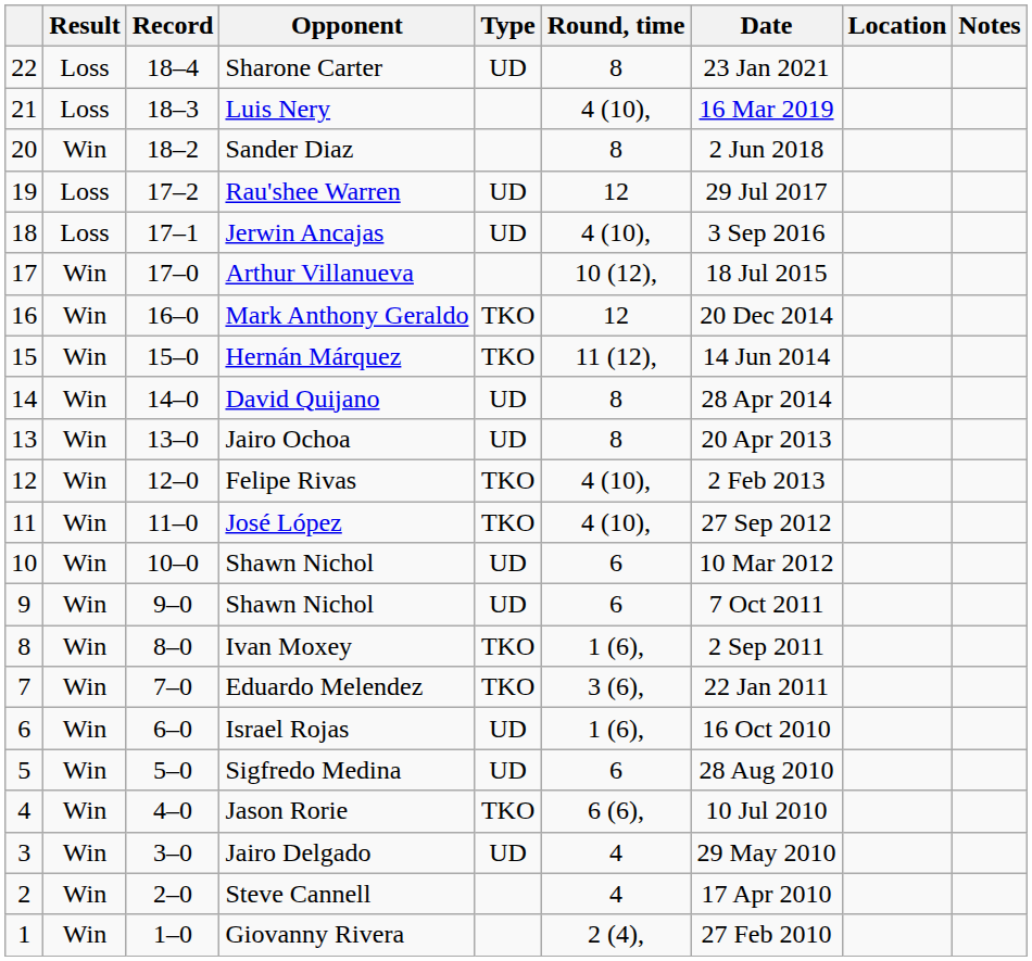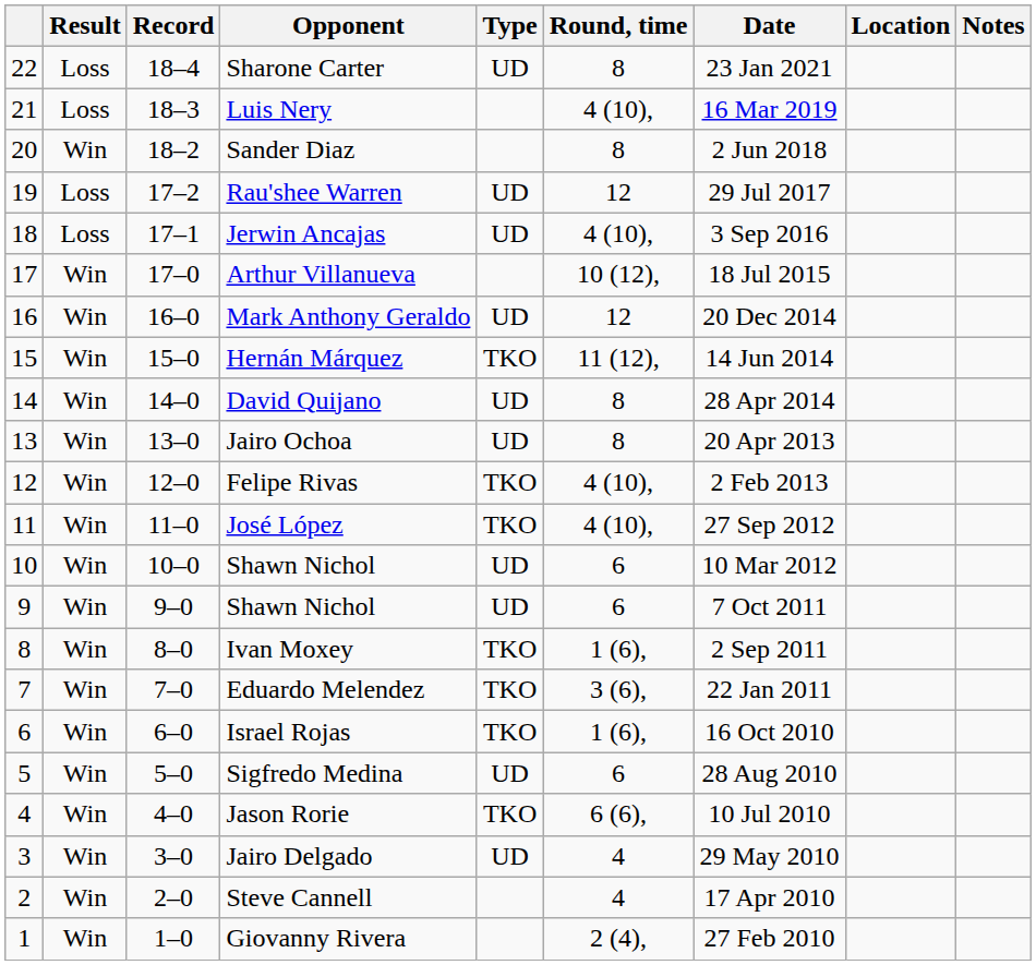Mark Anthony Geraldo | Type: TKO -> UD
Israel Rojas | Type: UD -> TKO
